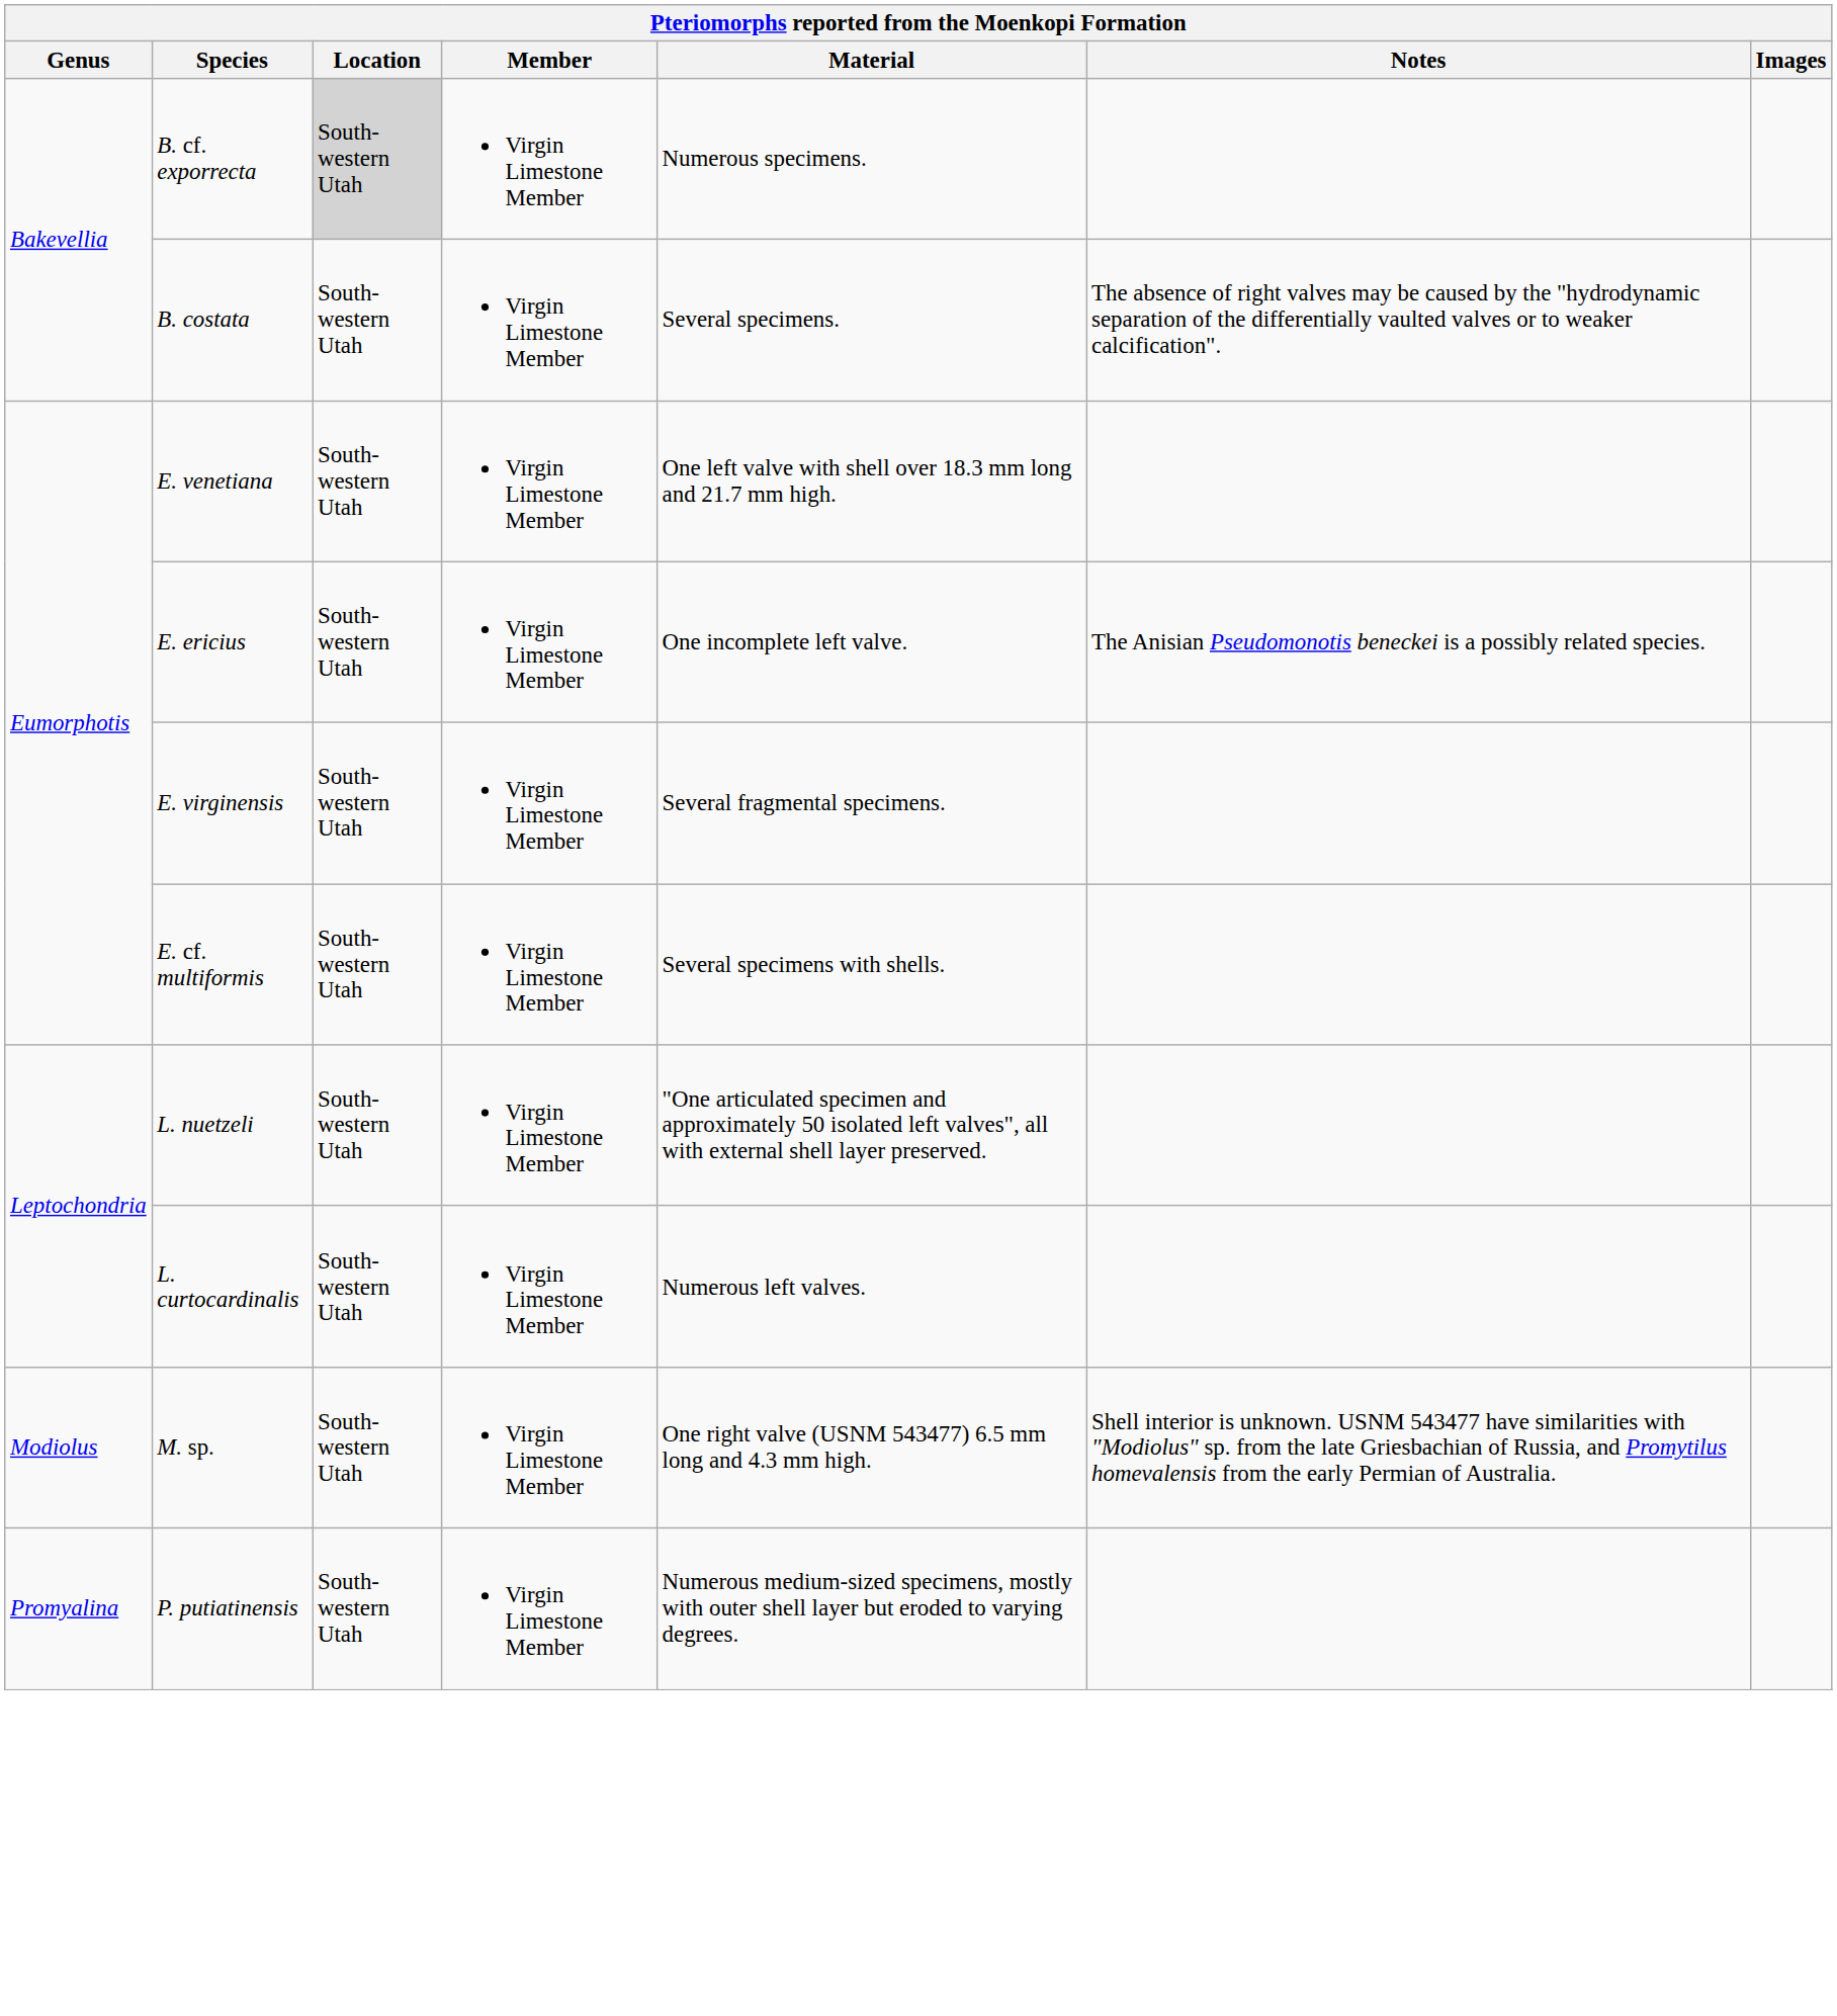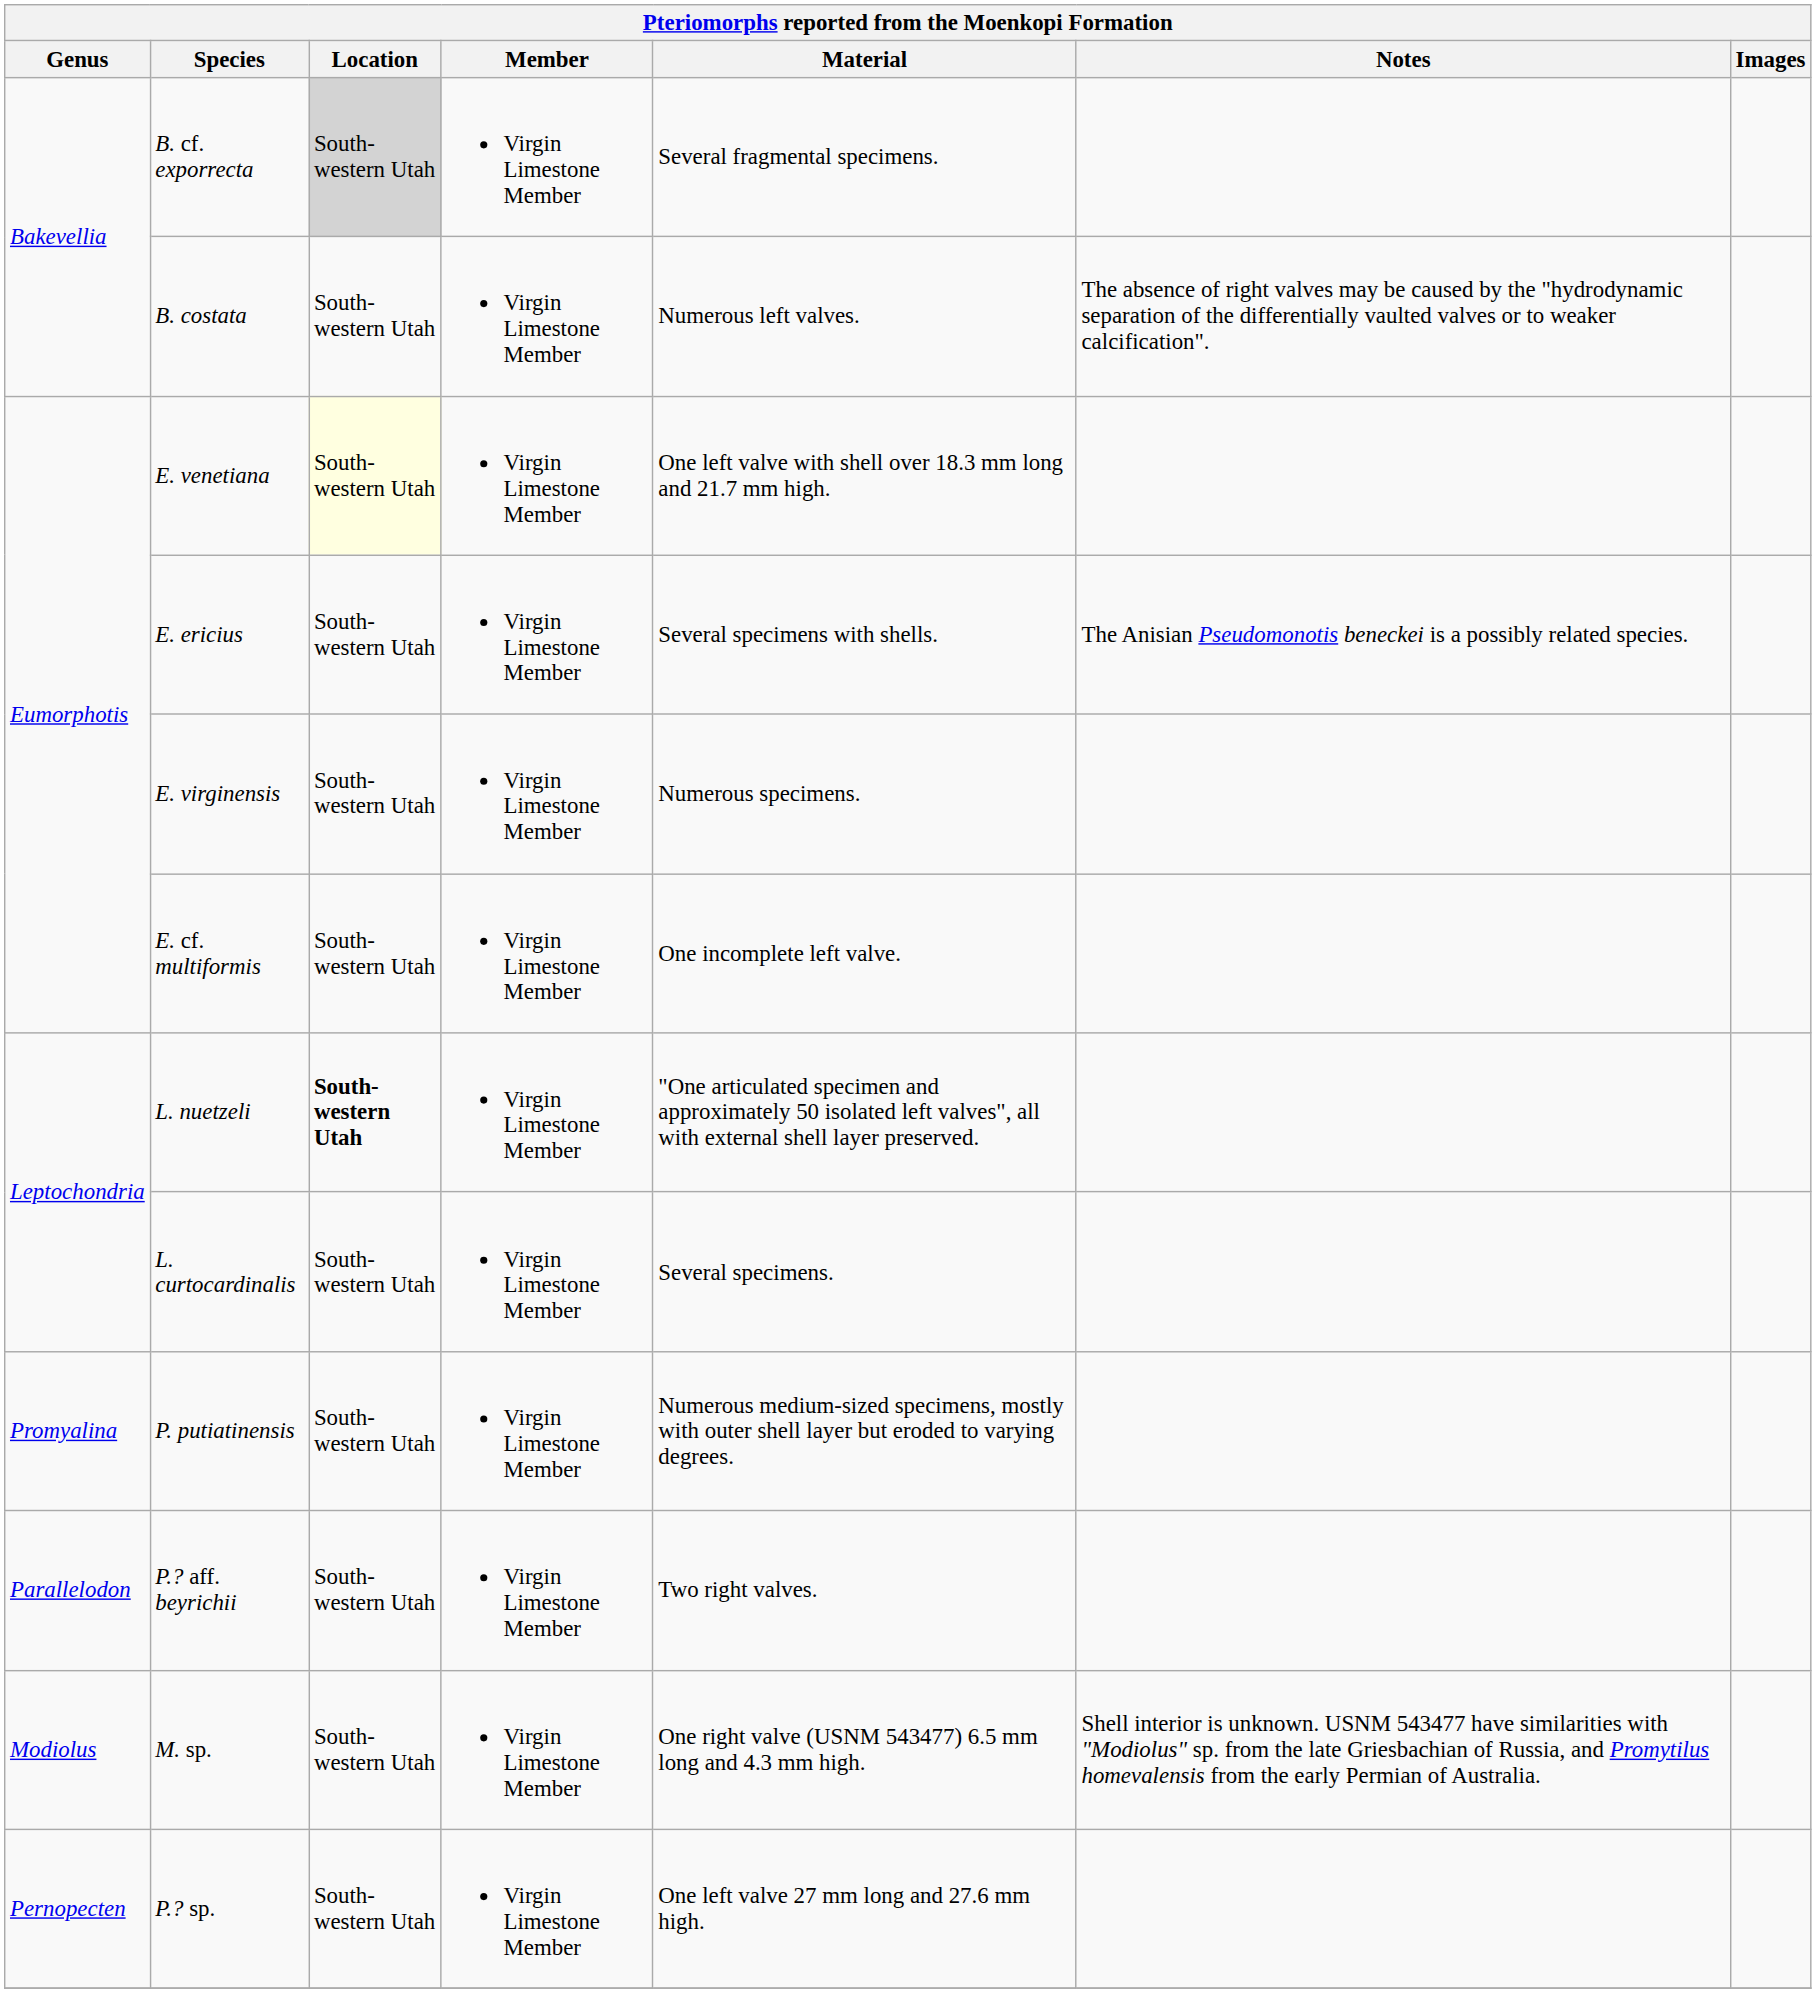B. cf. exporrecta | Material: Numerous specimens. -> Several fragmental specimens.
B. costata | Material: Several specimens. -> Numerous left valves.
E. venetiana | Location: no background -> lightyellow background
E. ericius | Material: One incomplete left valve. -> Several specimens with shells.
E. virginensis | Material: Several fragmental specimens. -> Numerous specimens.
E. cf. multiformis | Material: Several specimens with shells. -> One incomplete left valve.
L. nuetzeli | Location: normal -> bold
L. curtocardinalis | Material: Numerous left valves. -> Several specimens.
rows swapped: M. sp. <-> P. putiatinensis
+ row: Parallelodon | P.? aff. beyrichii | South-western Utah | Virgin Limestone Member | Two right valves.
+ row: Pernopecten | P.? sp. | South-western Utah | Virgin Limestone Member | One left valve 27 mm long and 27.6 mm high.
